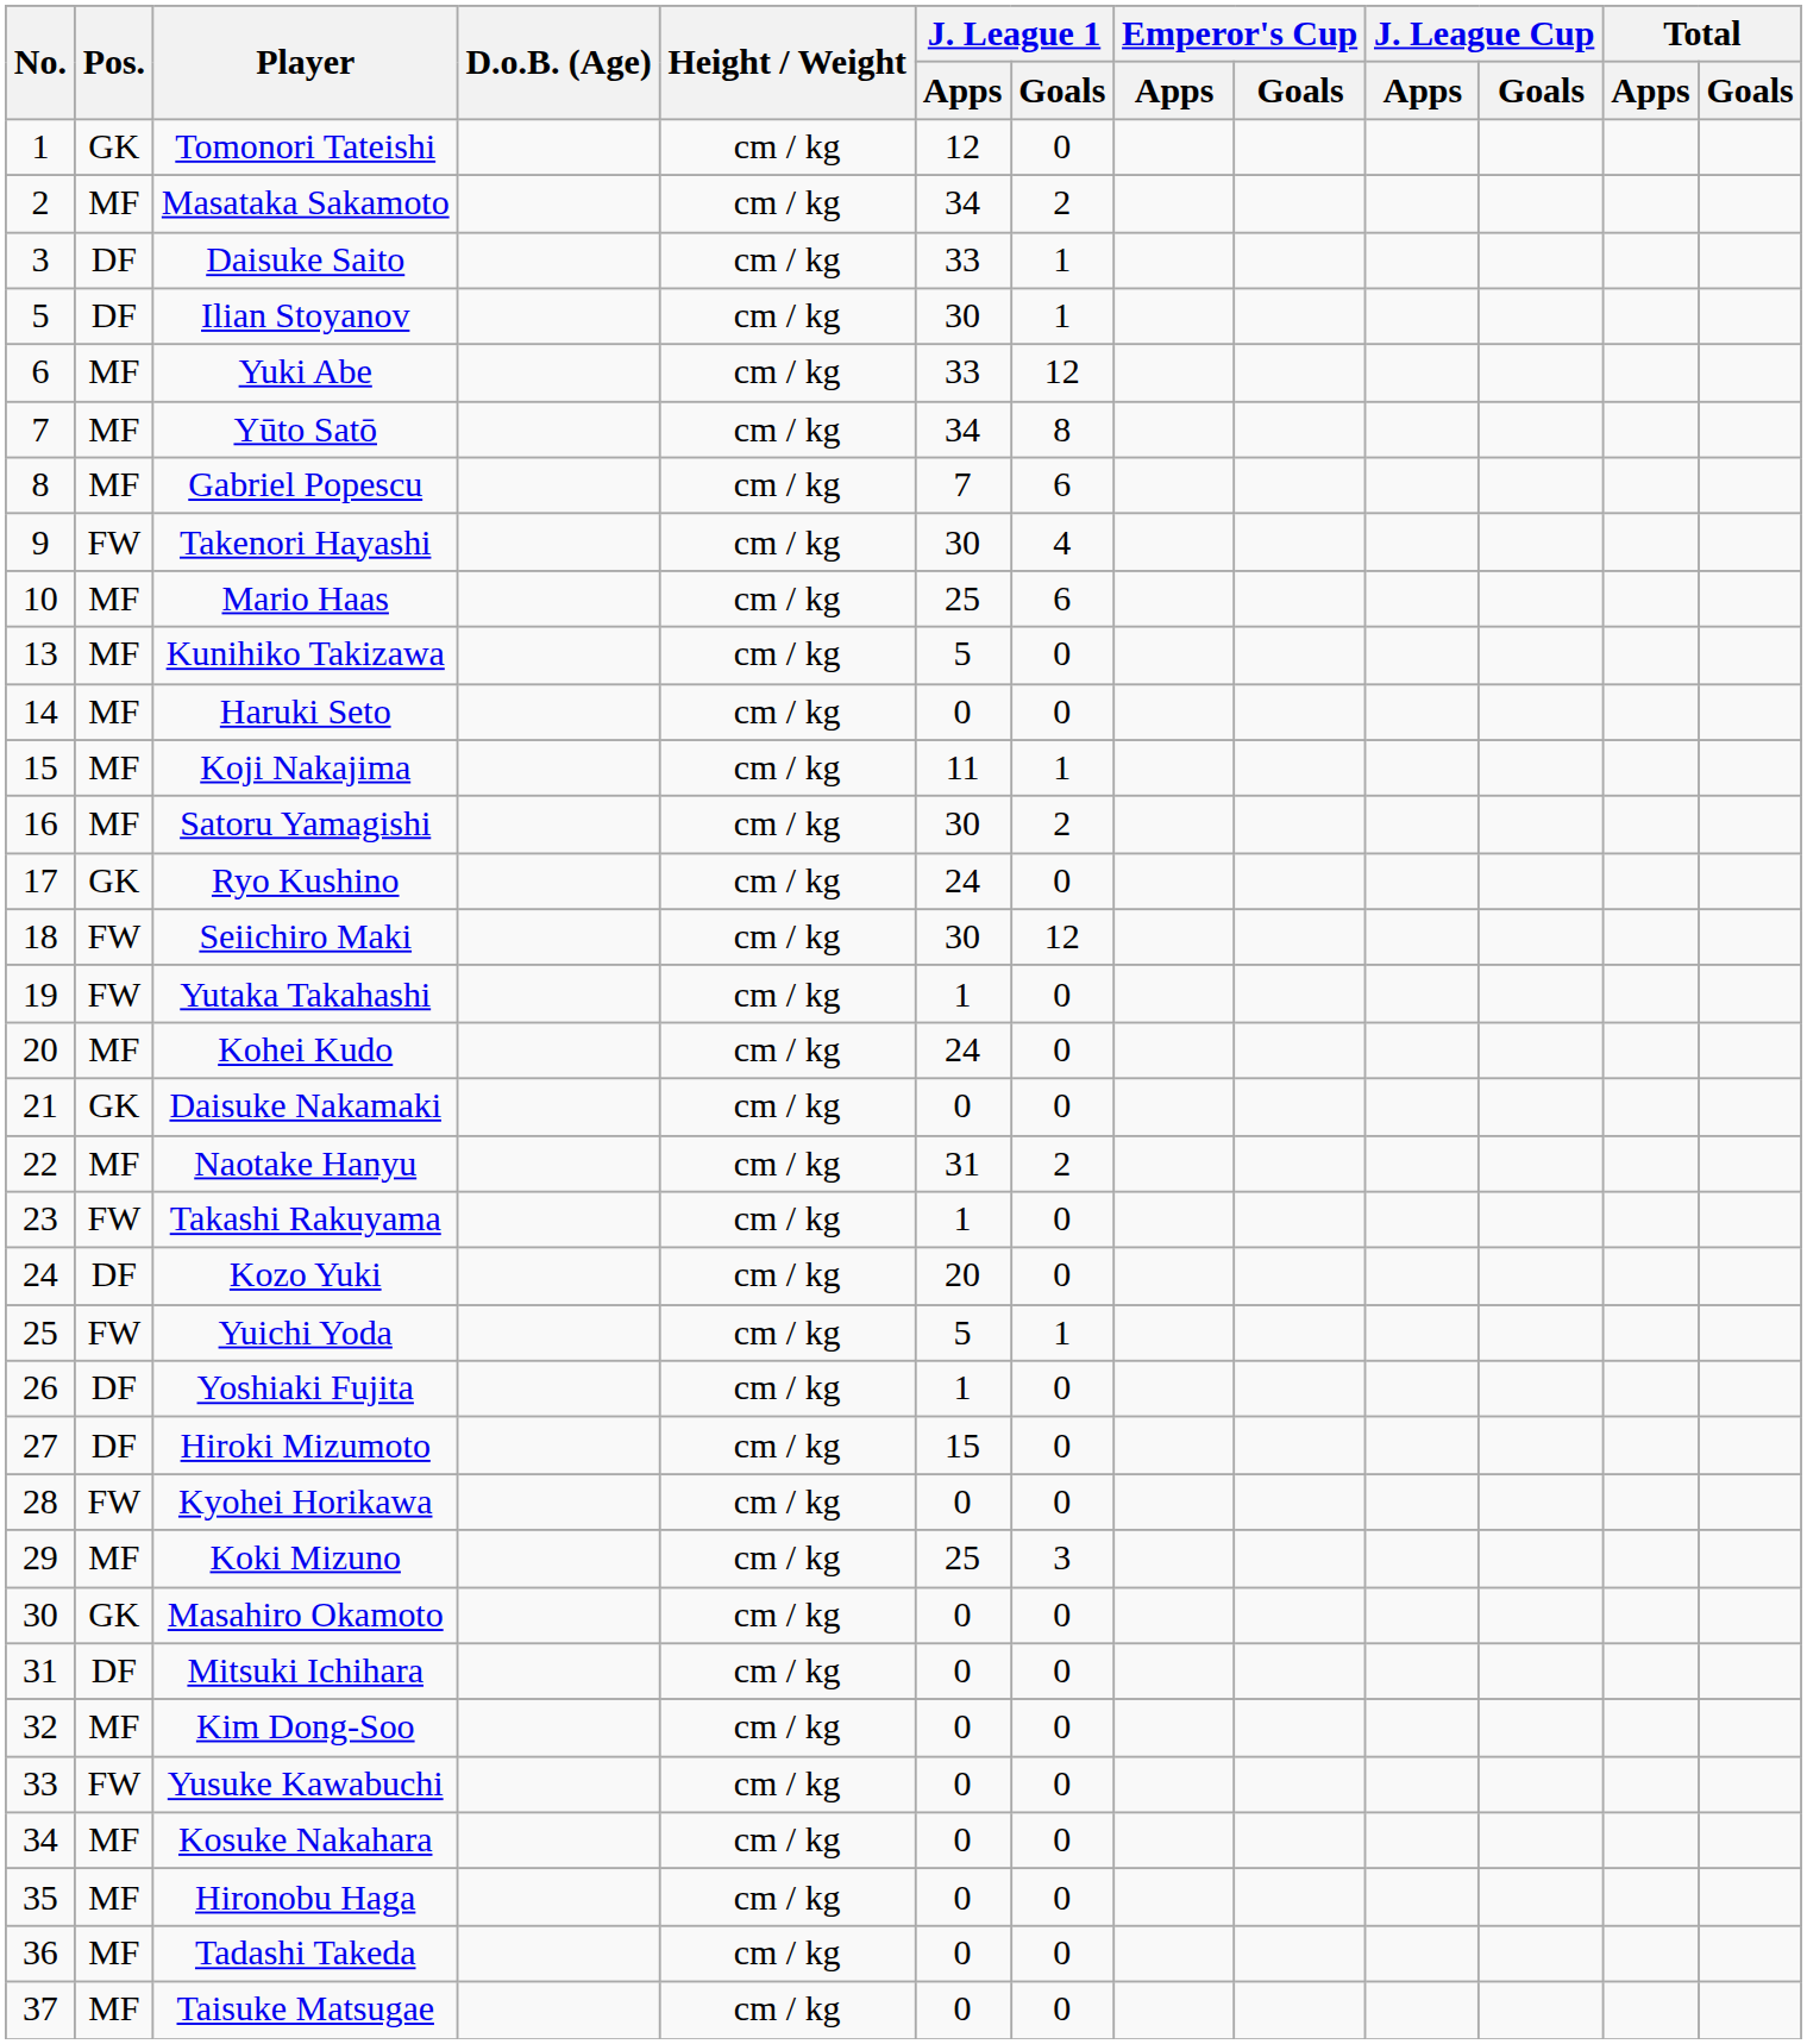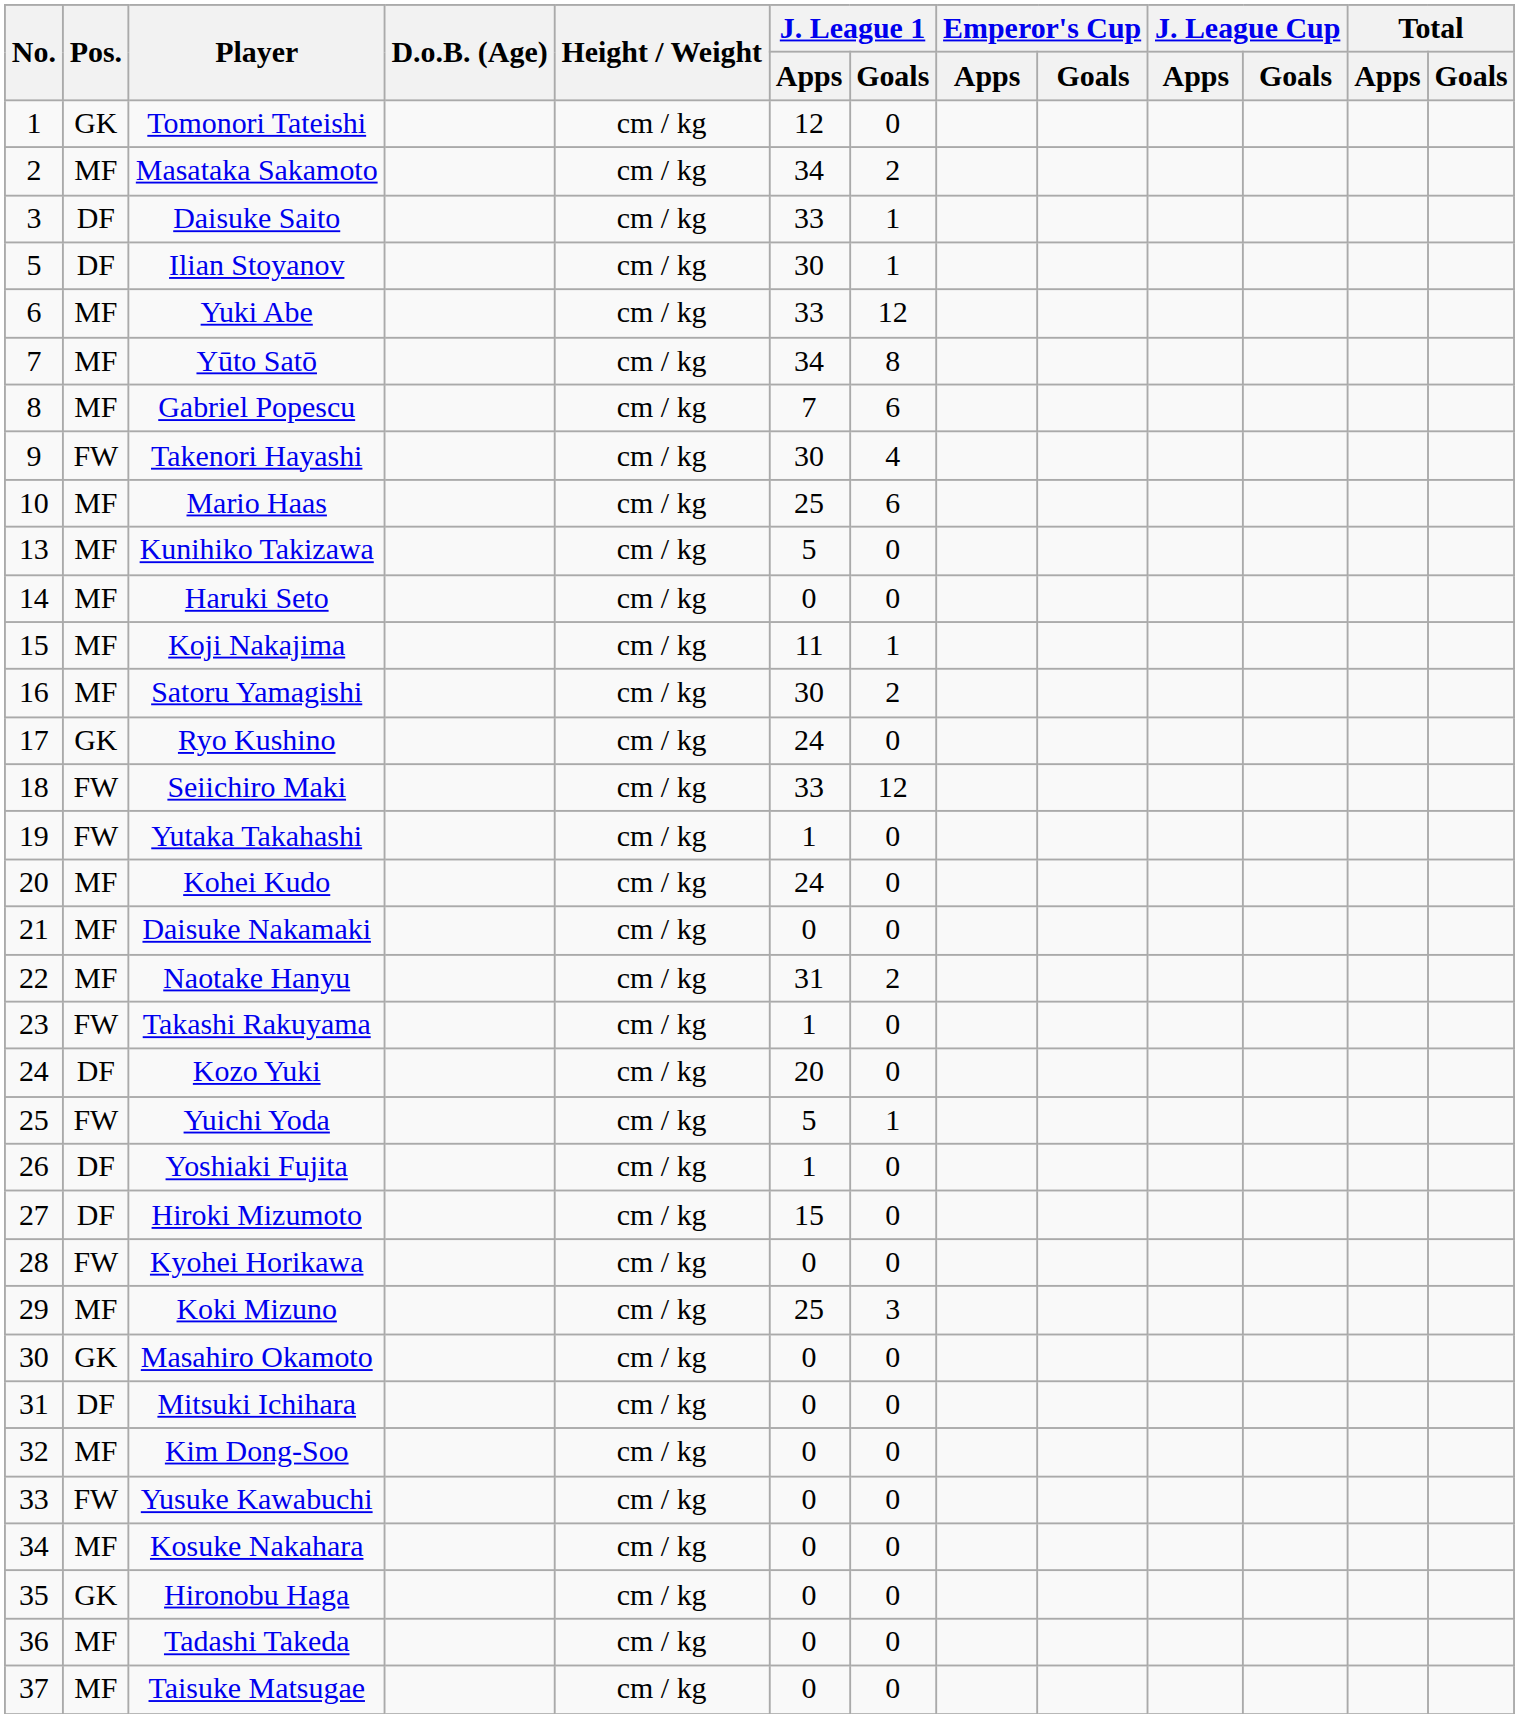Seiichiro Maki | J. League 1 / Apps: 30 -> 33
Daisuke Nakamaki | Pos.: GK -> MF
Hironobu Haga | Pos.: MF -> GK
